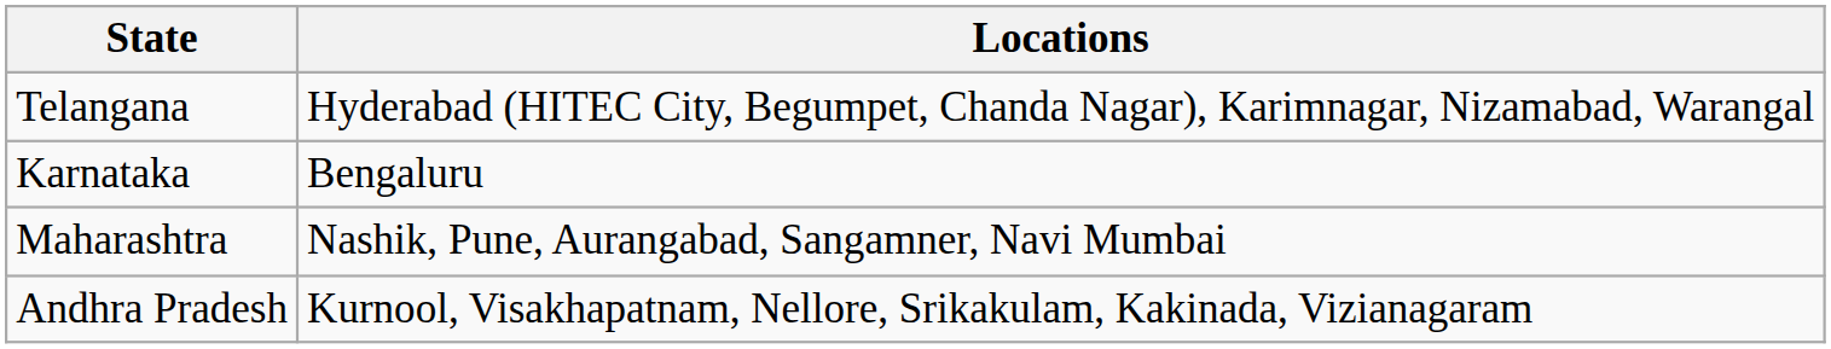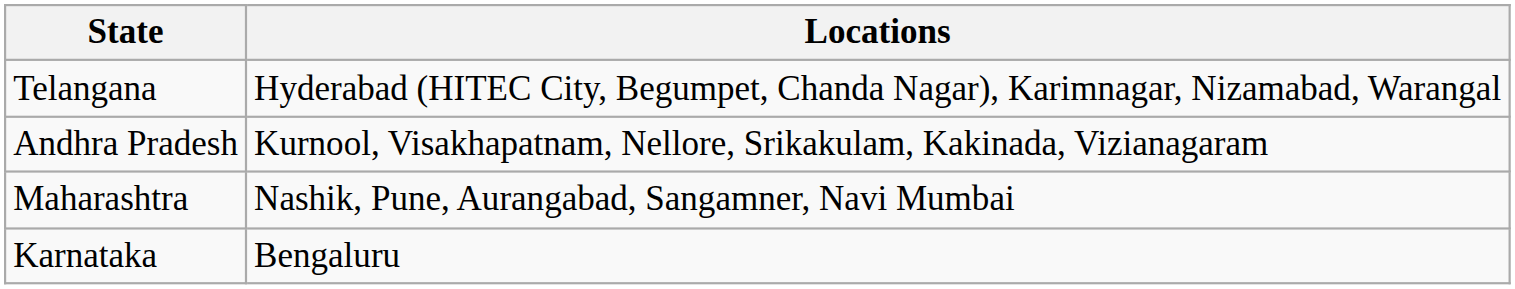rows swapped: Andhra Pradesh <-> Karnataka
